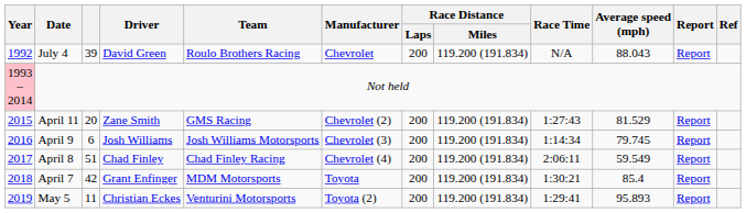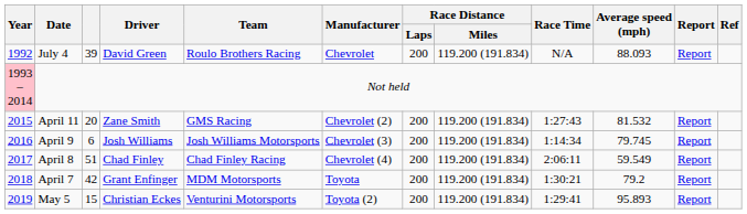July 4 | Average speed (mph): 88.043 -> 88.093
April 11 | Average speed (mph): 81.529 -> 81.532
April 7 | Average speed (mph): 85.4 -> 79.2
May 5 | column 3: 11 -> 15
